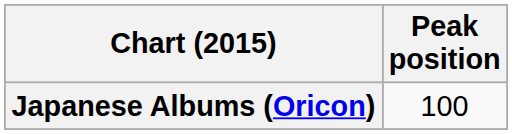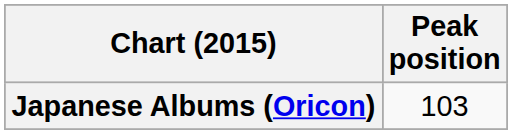Japanese Albums (Oricon) | Peak position: 100 -> 103
